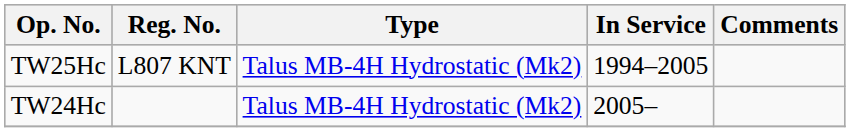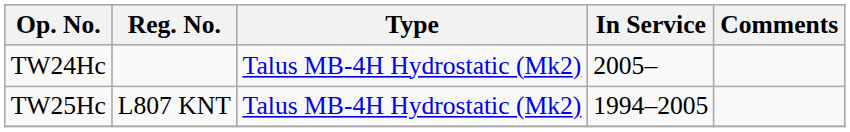rows swapped: TW25Hc <-> TW24Hc
